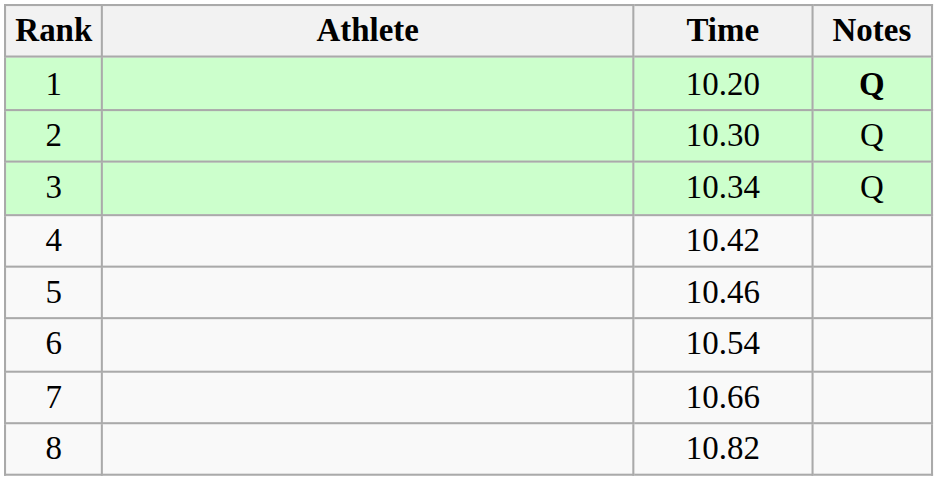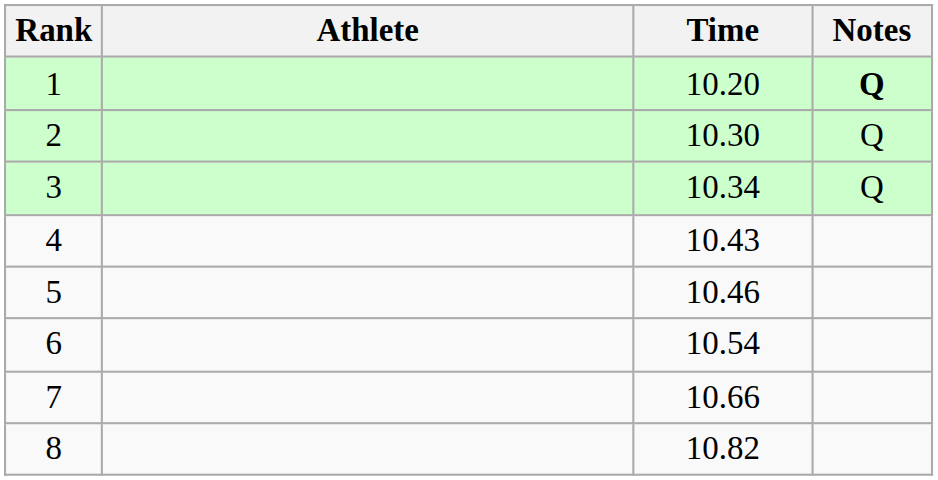4 | Time: 10.42 -> 10.43
